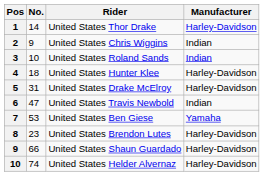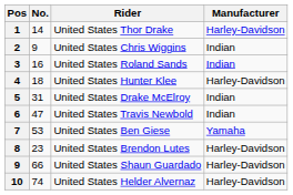United States Roland Sands | No.: 10 -> 16
United States Drake McElroy | Manufacturer: Harley-Davidson -> Indian
